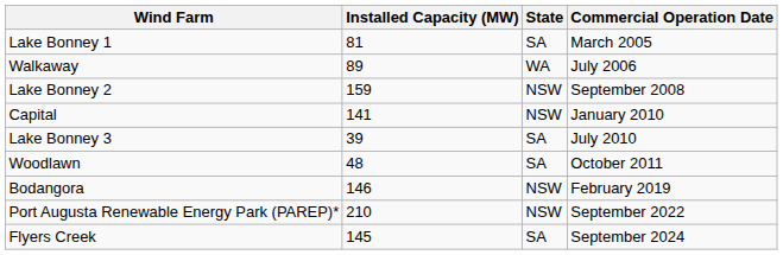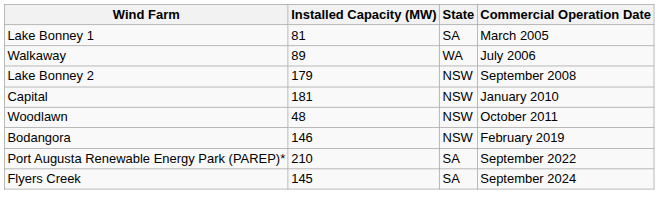Lake Bonney 2 | Installed Capacity (MW): 159 -> 179
Capital | Installed Capacity (MW): 141 -> 181
- row: Lake Bonney 3 | 39 | SA | July 2010
Woodlawn | State: SA -> NSW
Port Augusta Renewable Energy Park (PAREP)* | State: NSW -> SA
